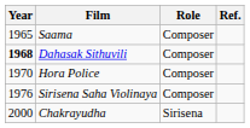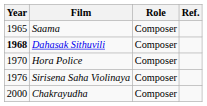Chakrayudha | Role: Sirisena -> Composer
